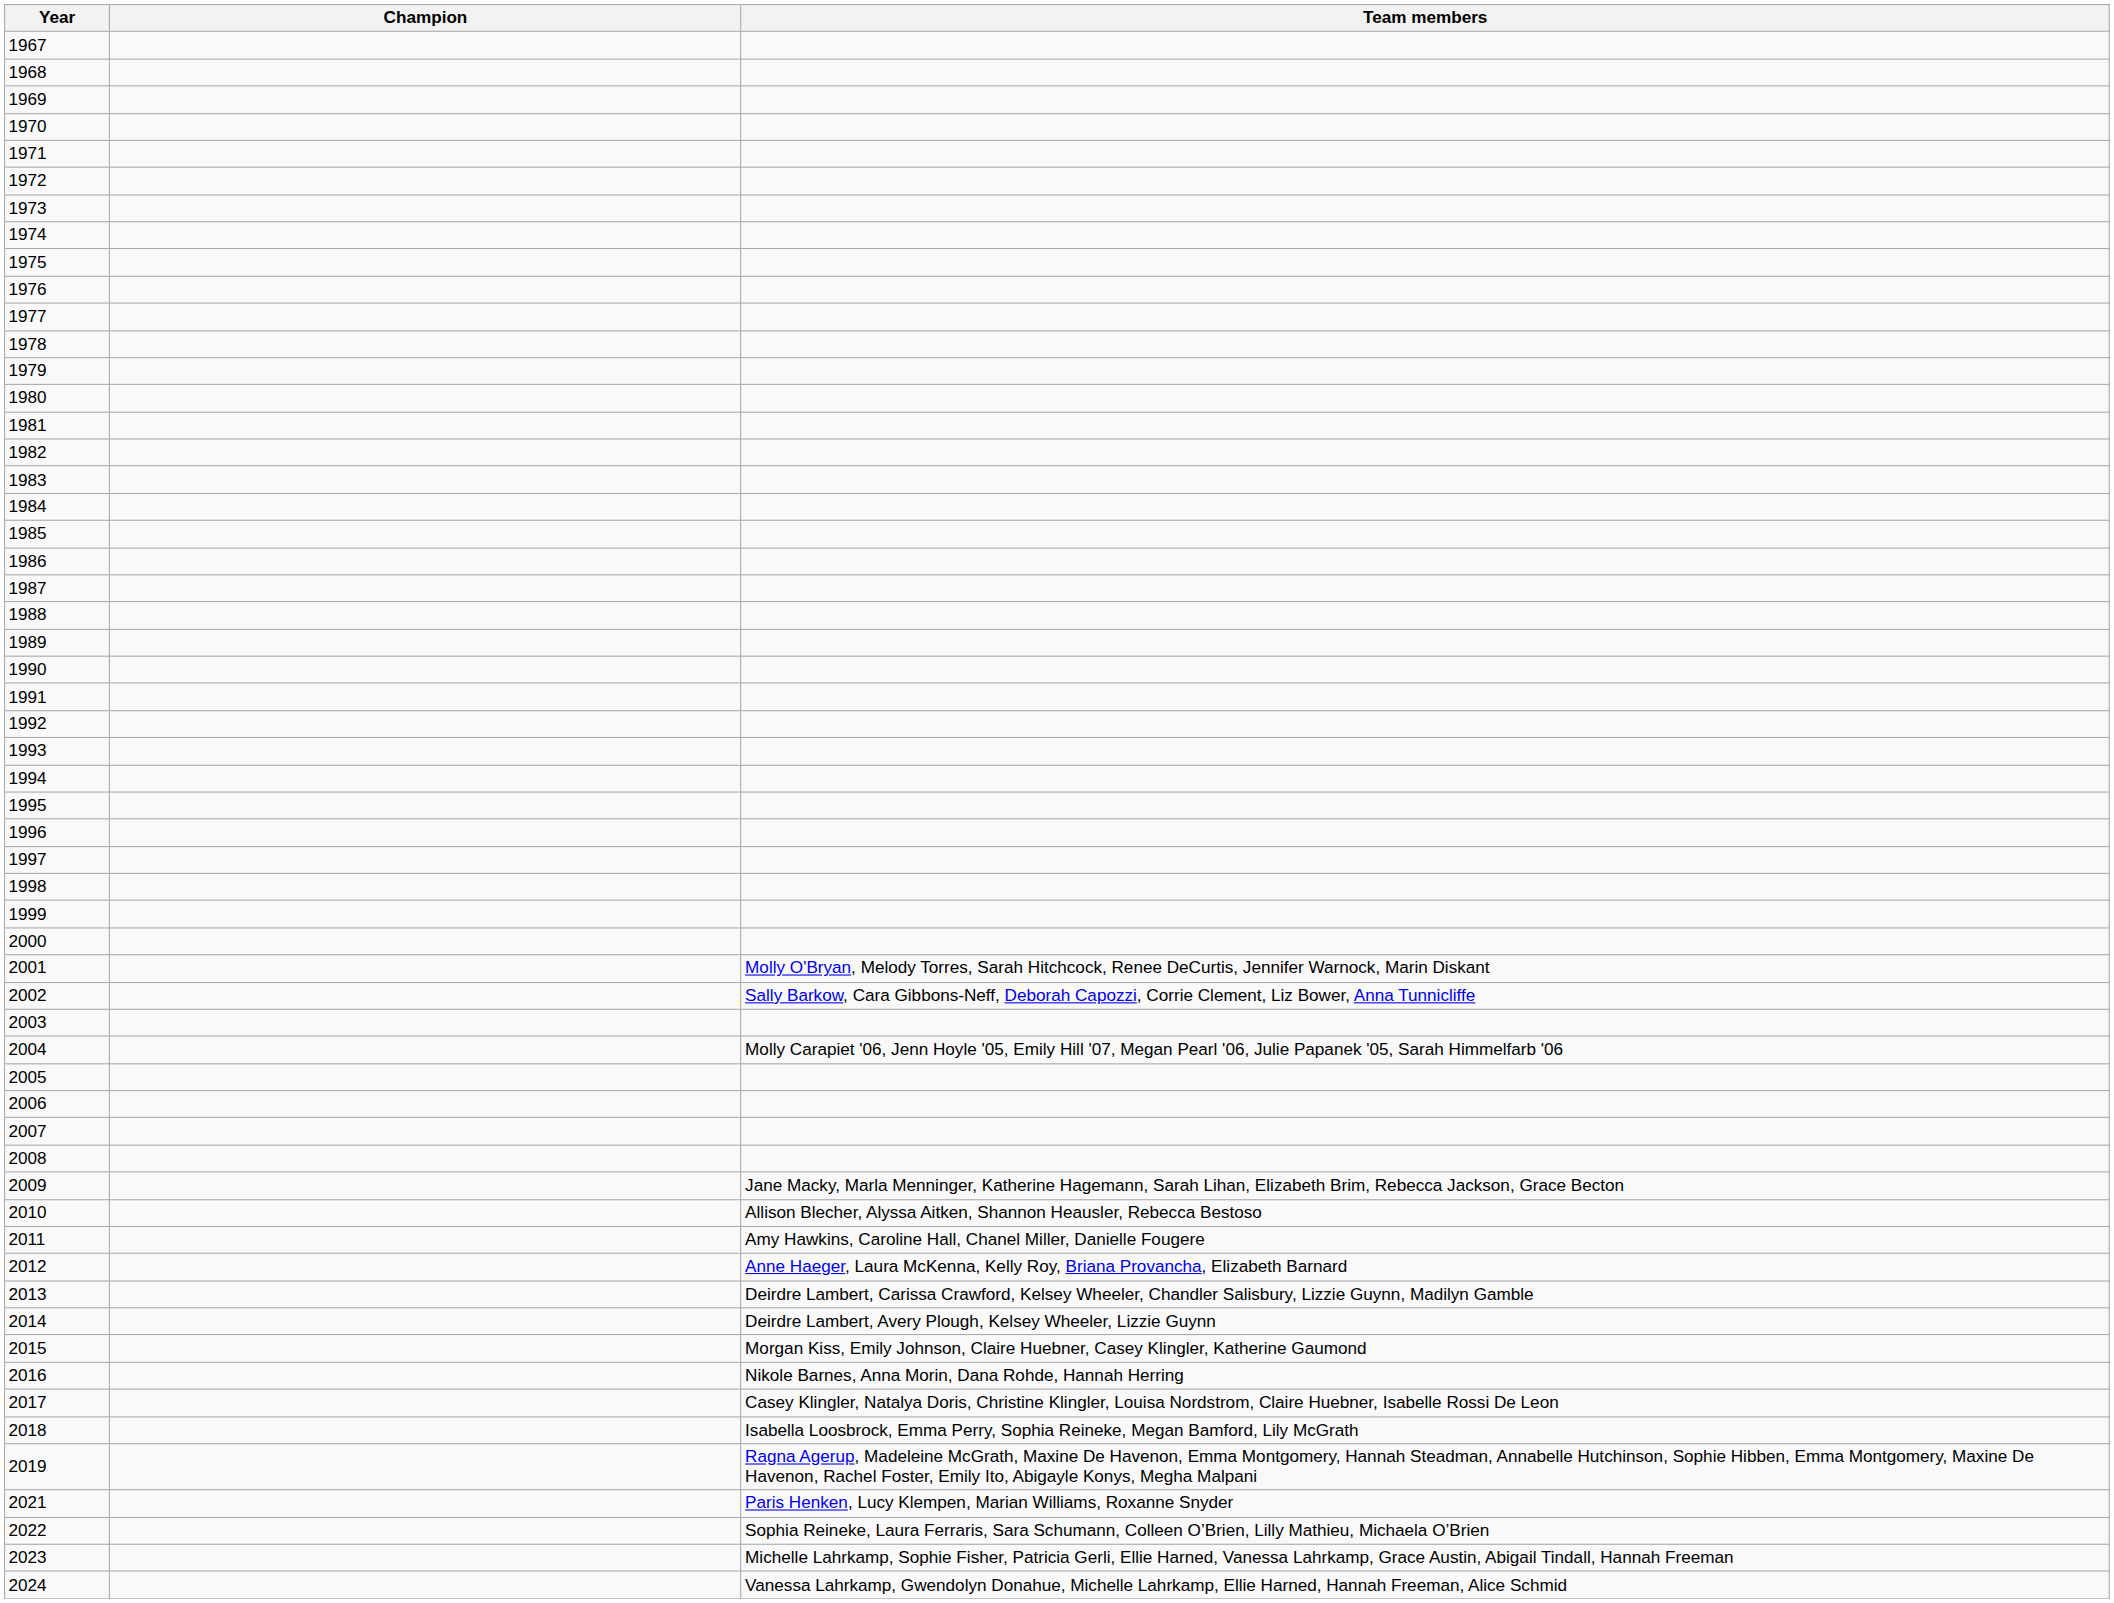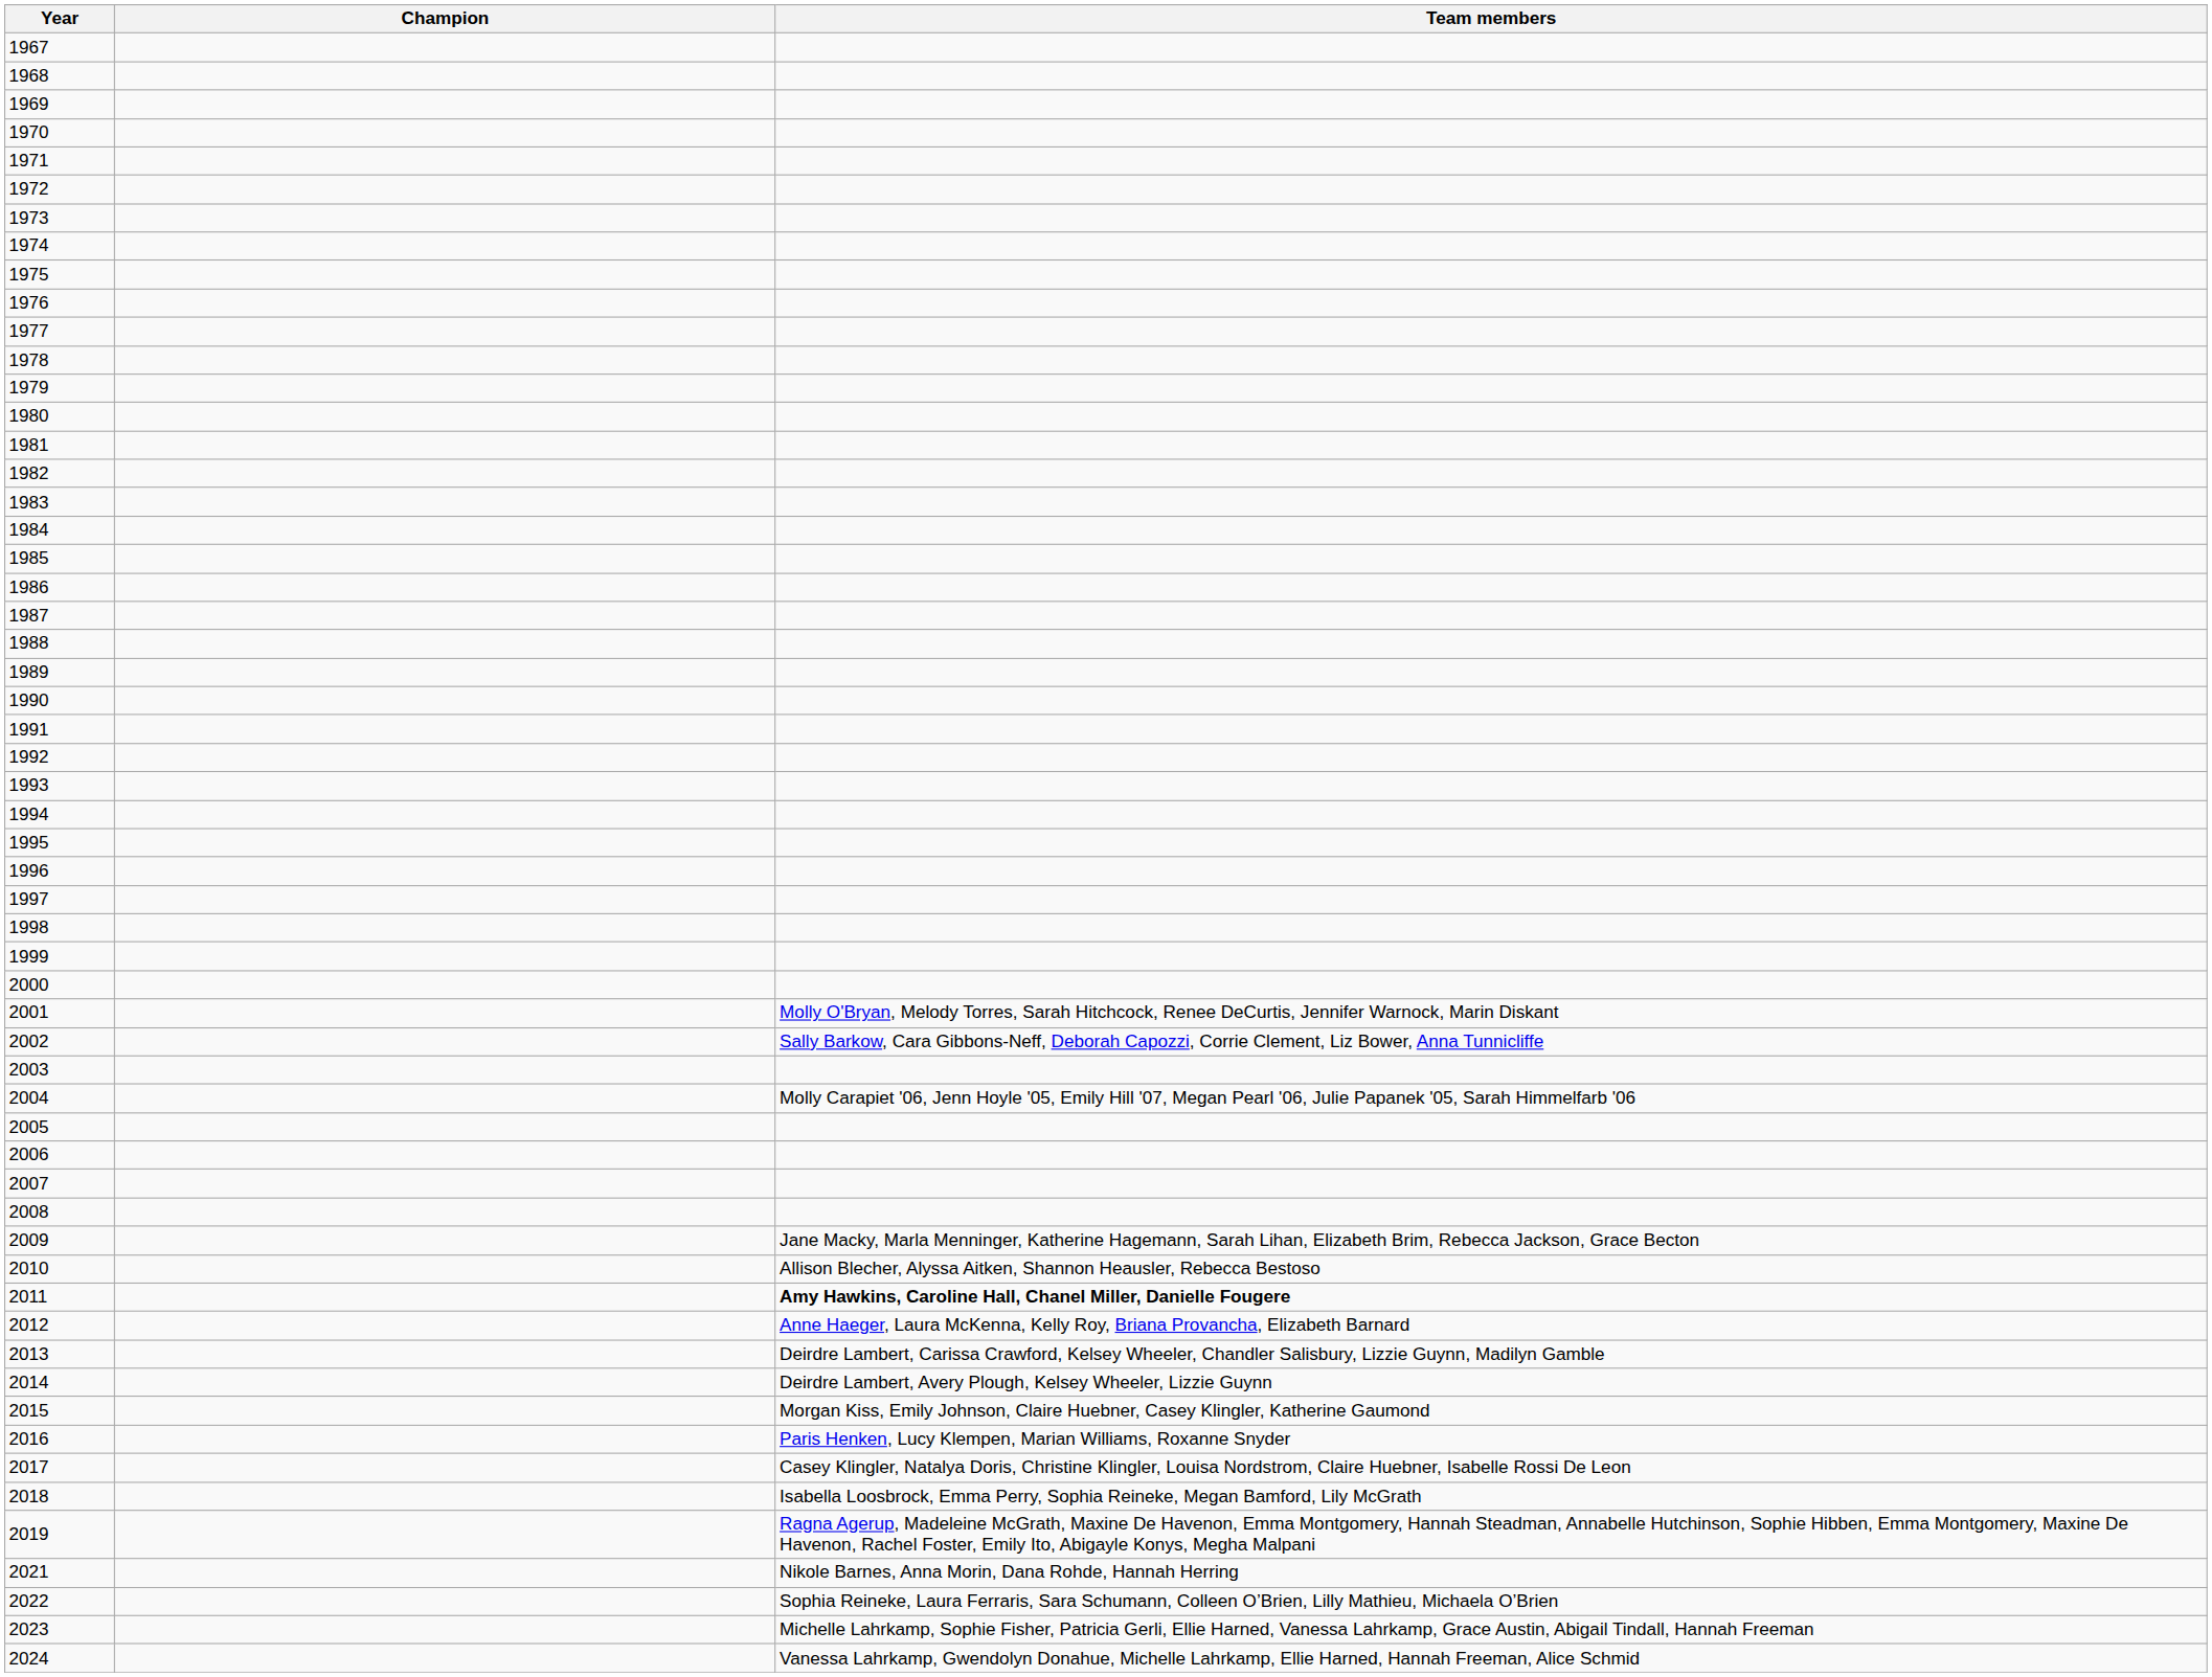2011 | Team members: normal -> bold
2016 | Team members: Nikole Barnes, Anna Morin, Dana Rohde, Hannah Herring -> Paris Henken, Lucy Klempen, Marian Williams, Roxanne Snyder
2021 | Team members: Paris Henken, Lucy Klempen, Marian Williams, Roxanne Snyder -> Nikole Barnes, Anna Morin, Dana Rohde, Hannah Herring
